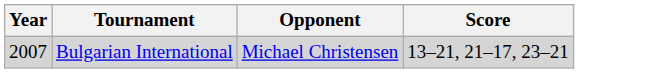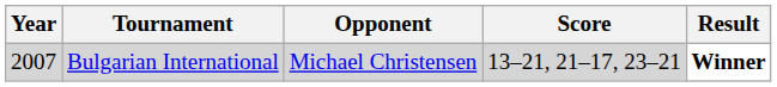+ column: Result | Winner
